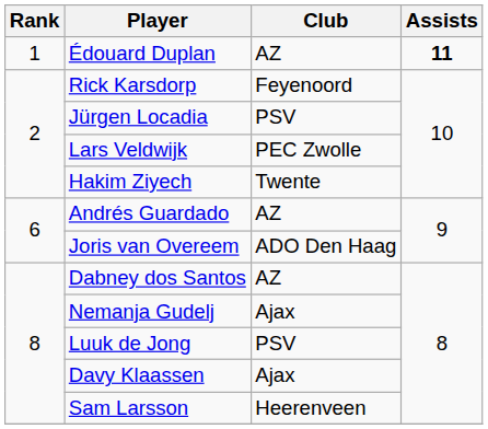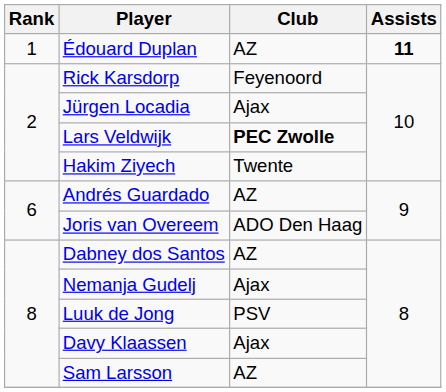Jürgen Locadia | Club: PSV -> Ajax
Lars Veldwijk | Club: normal -> bold
Sam Larsson | Club: Heerenveen -> AZ
